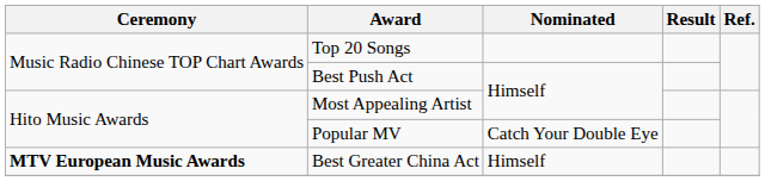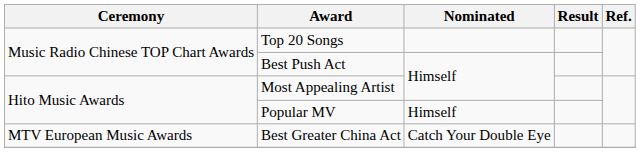Popular MV | Nominated: Catch Your Double Eye -> Himself
Best Greater China Act | Ceremony: bold -> normal
Best Greater China Act | Nominated: Himself -> Catch Your Double Eye
